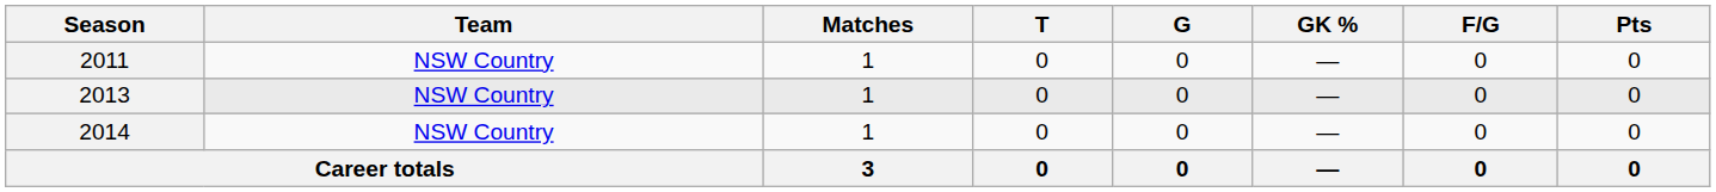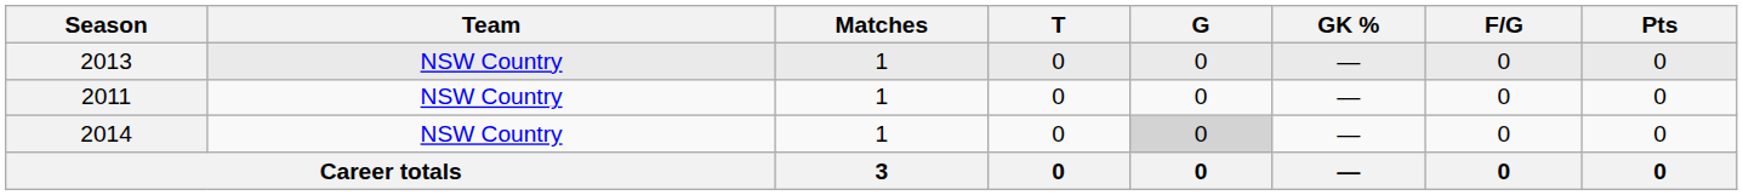rows swapped: 2011 <-> 2013
2014 | G: no background -> lightgrey background
